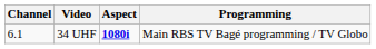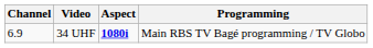34 UHF | Channel: 6.1 -> 6.9
